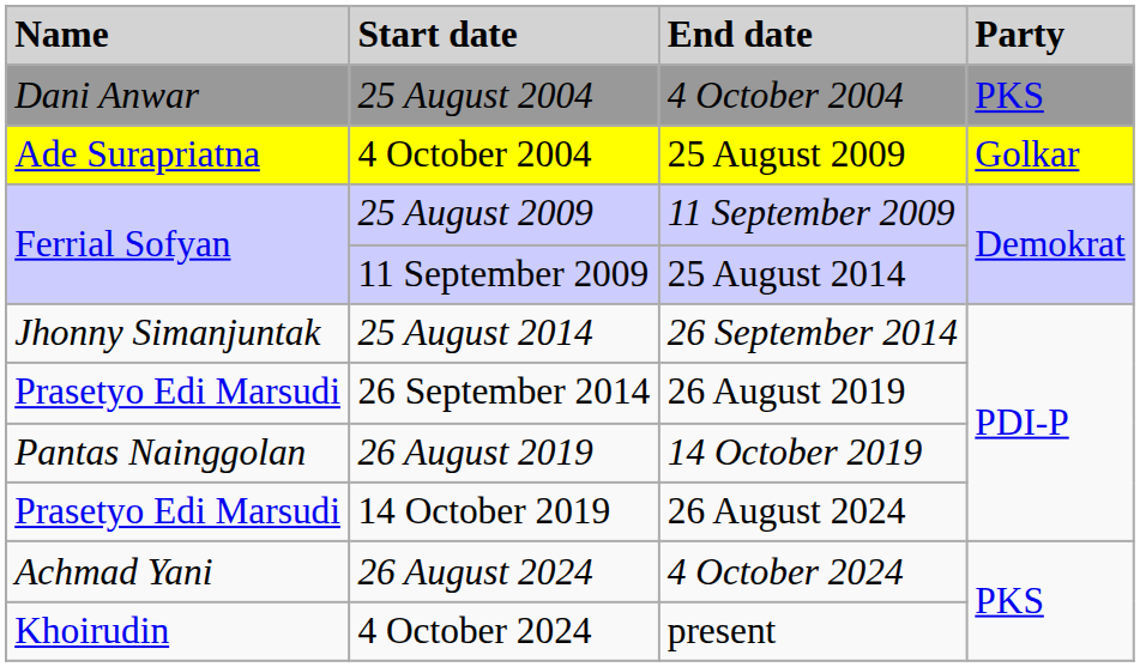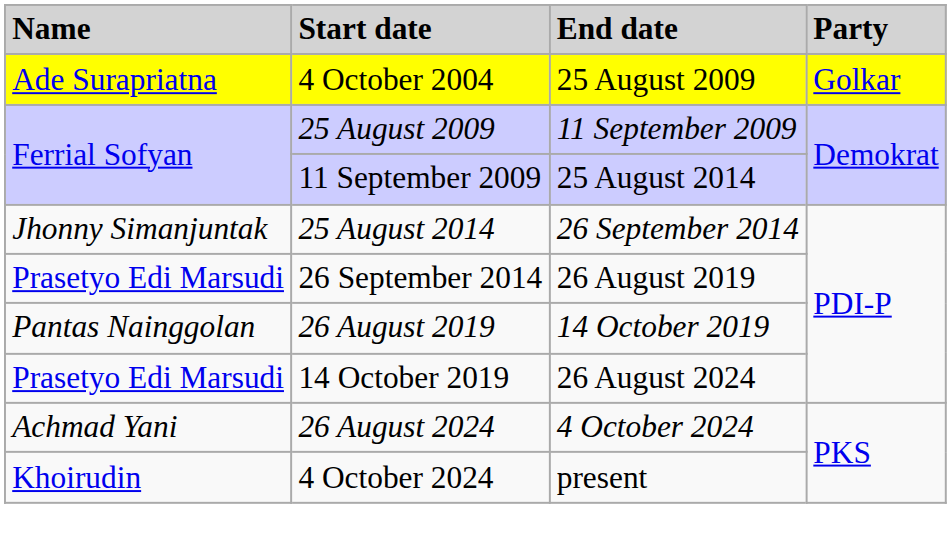- row: Dani Anwar | 25 August 2004 | 4 October 2004 | PKS
